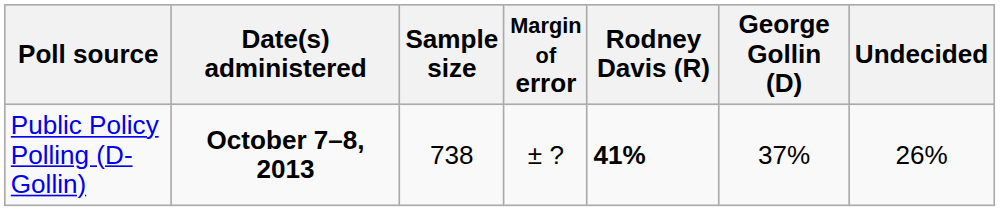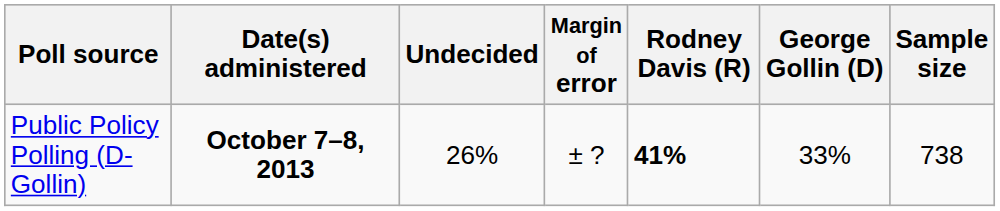columns swapped: Sample size <-> Undecided
Public Policy Polling (D-Gollin) | George Gollin (D): 37% -> 33%
